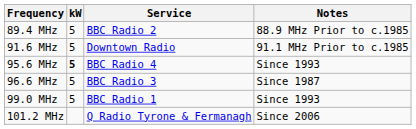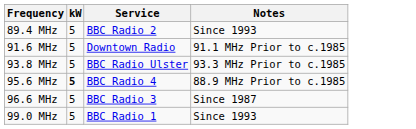89.4 MHz | Notes: 88.9 MHz Prior to c.1985 -> Since 1993
+ row: 93.8 MHz | 5 | BBC Radio Ulster | 93.3 MHz Prior to c.1985
95.6 MHz | Notes: Since 1993 -> 88.9 MHz Prior to c.1985
- row: 101.2 MHz | Q Radio Tyrone & Fermanagh | Since 2006
